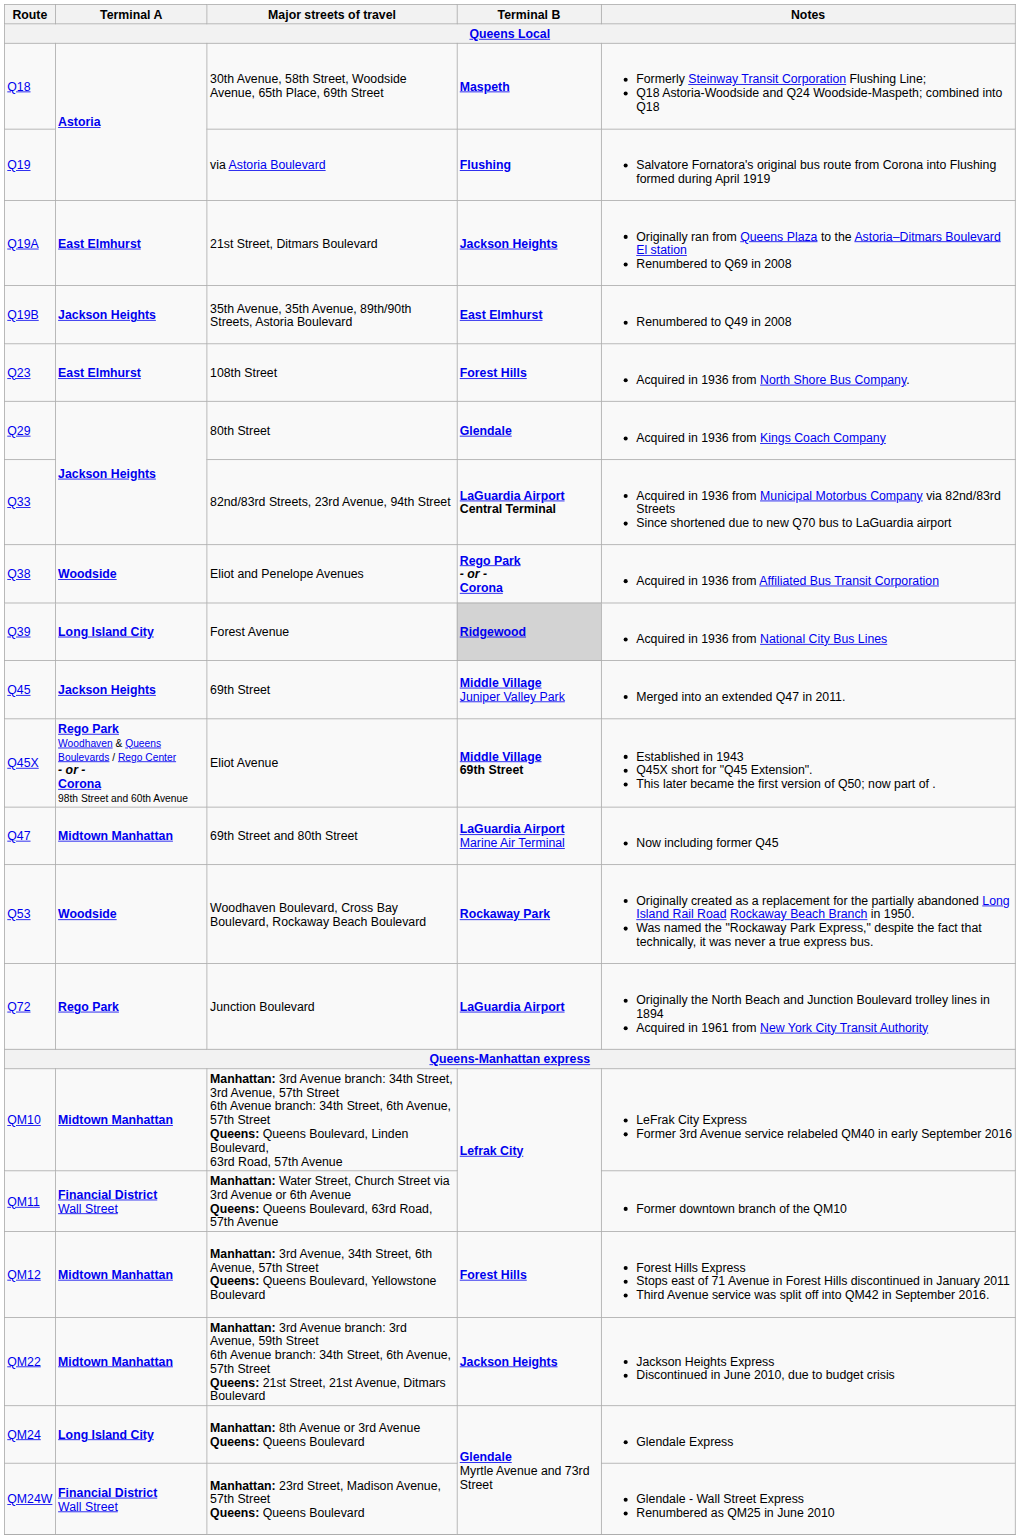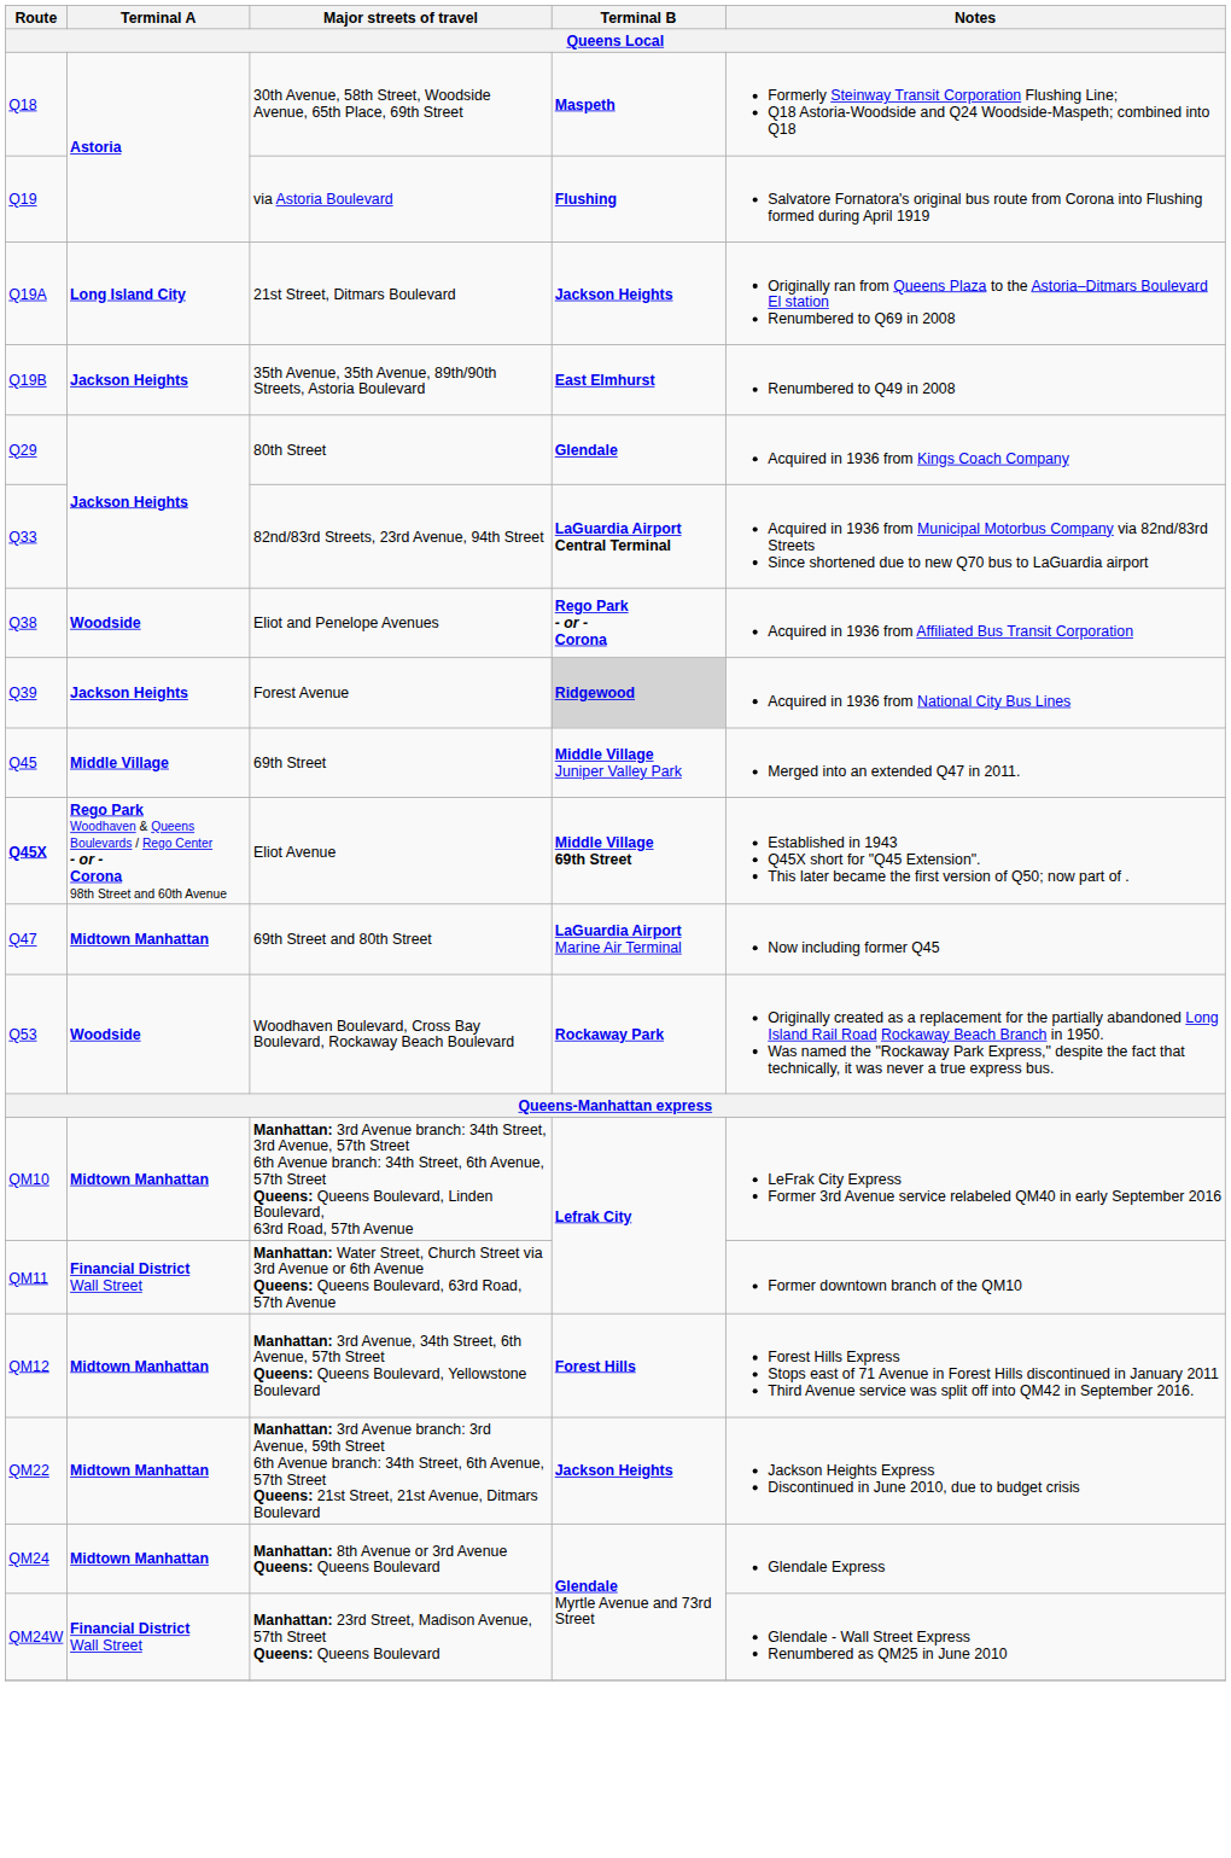21st Street, Ditmars Boulevard | Terminal A: East Elmhurst -> Long Island City
- row: Q23 | East Elmhurst | 108th Street | Forest Hills | Acquired in 1936 from North Shore Bus Company.
Forest Avenue | Terminal A: Long Island City -> Jackson Heights
69th Street | Terminal A: Jackson Heights -> Middle Village
Eliot Avenue | Route: normal -> bold
- row: Q72 | Rego Park | Junction Boulevard | LaGuardia Airport | Originally the North Beach and Junction Boulevard trolley lines in 1894 Acquired in 1961 from New York City Transit Authority
Manhattan: 8th Avenue or 3rd Avenue Queens: Queens Boulevard | Terminal A: Long Island City -> Midtown Manhattan
